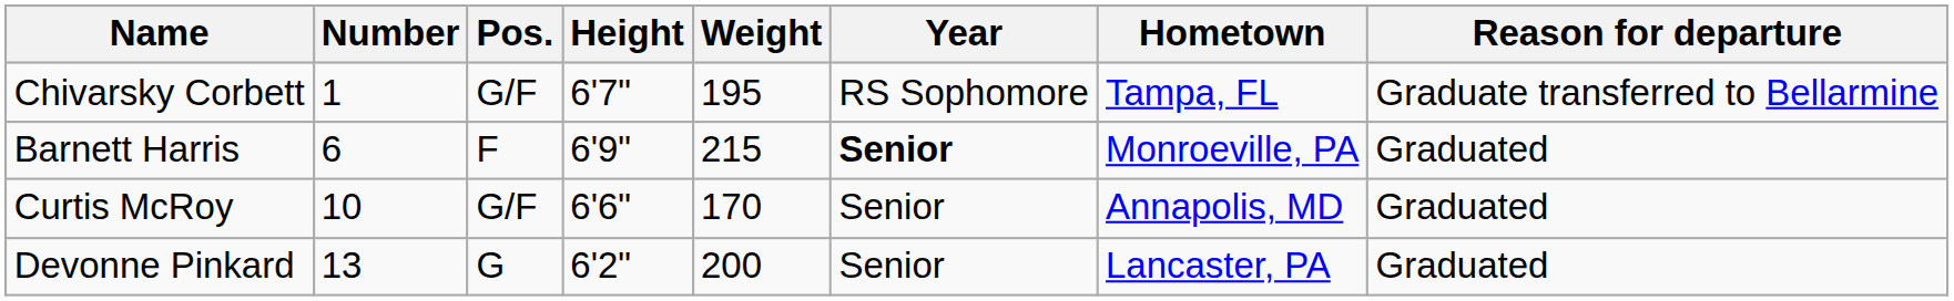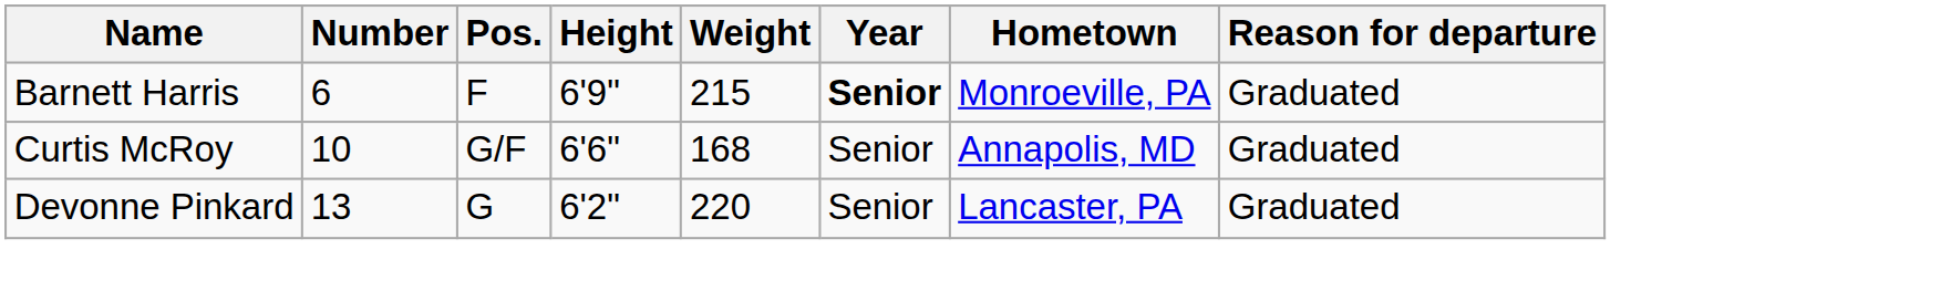- row: Chivarsky Corbett | 1 | G/F | 6'7" | 195 | RS Sophomore | Tampa, FL | Graduate transferred to Bellarmine
Curtis McRoy | Weight: 170 -> 168
Devonne Pinkard | Weight: 200 -> 220
